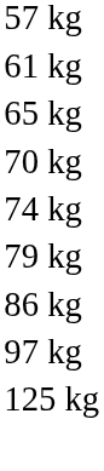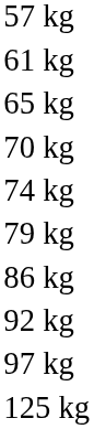+ row: 92 kg
